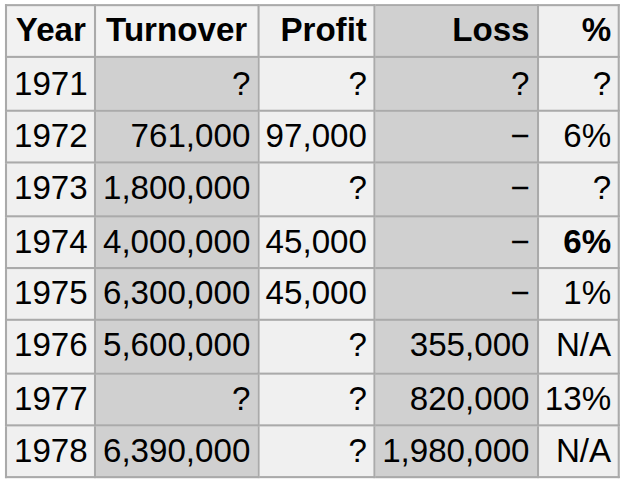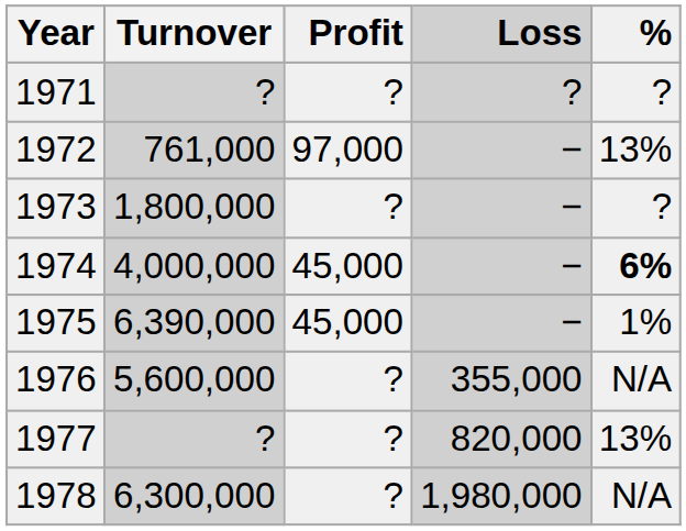1972 | %: 6% -> 13%
1975 | Turnover: 6,300,000 -> 6,390,000
1978 | Turnover: 6,390,000 -> 6,300,000
